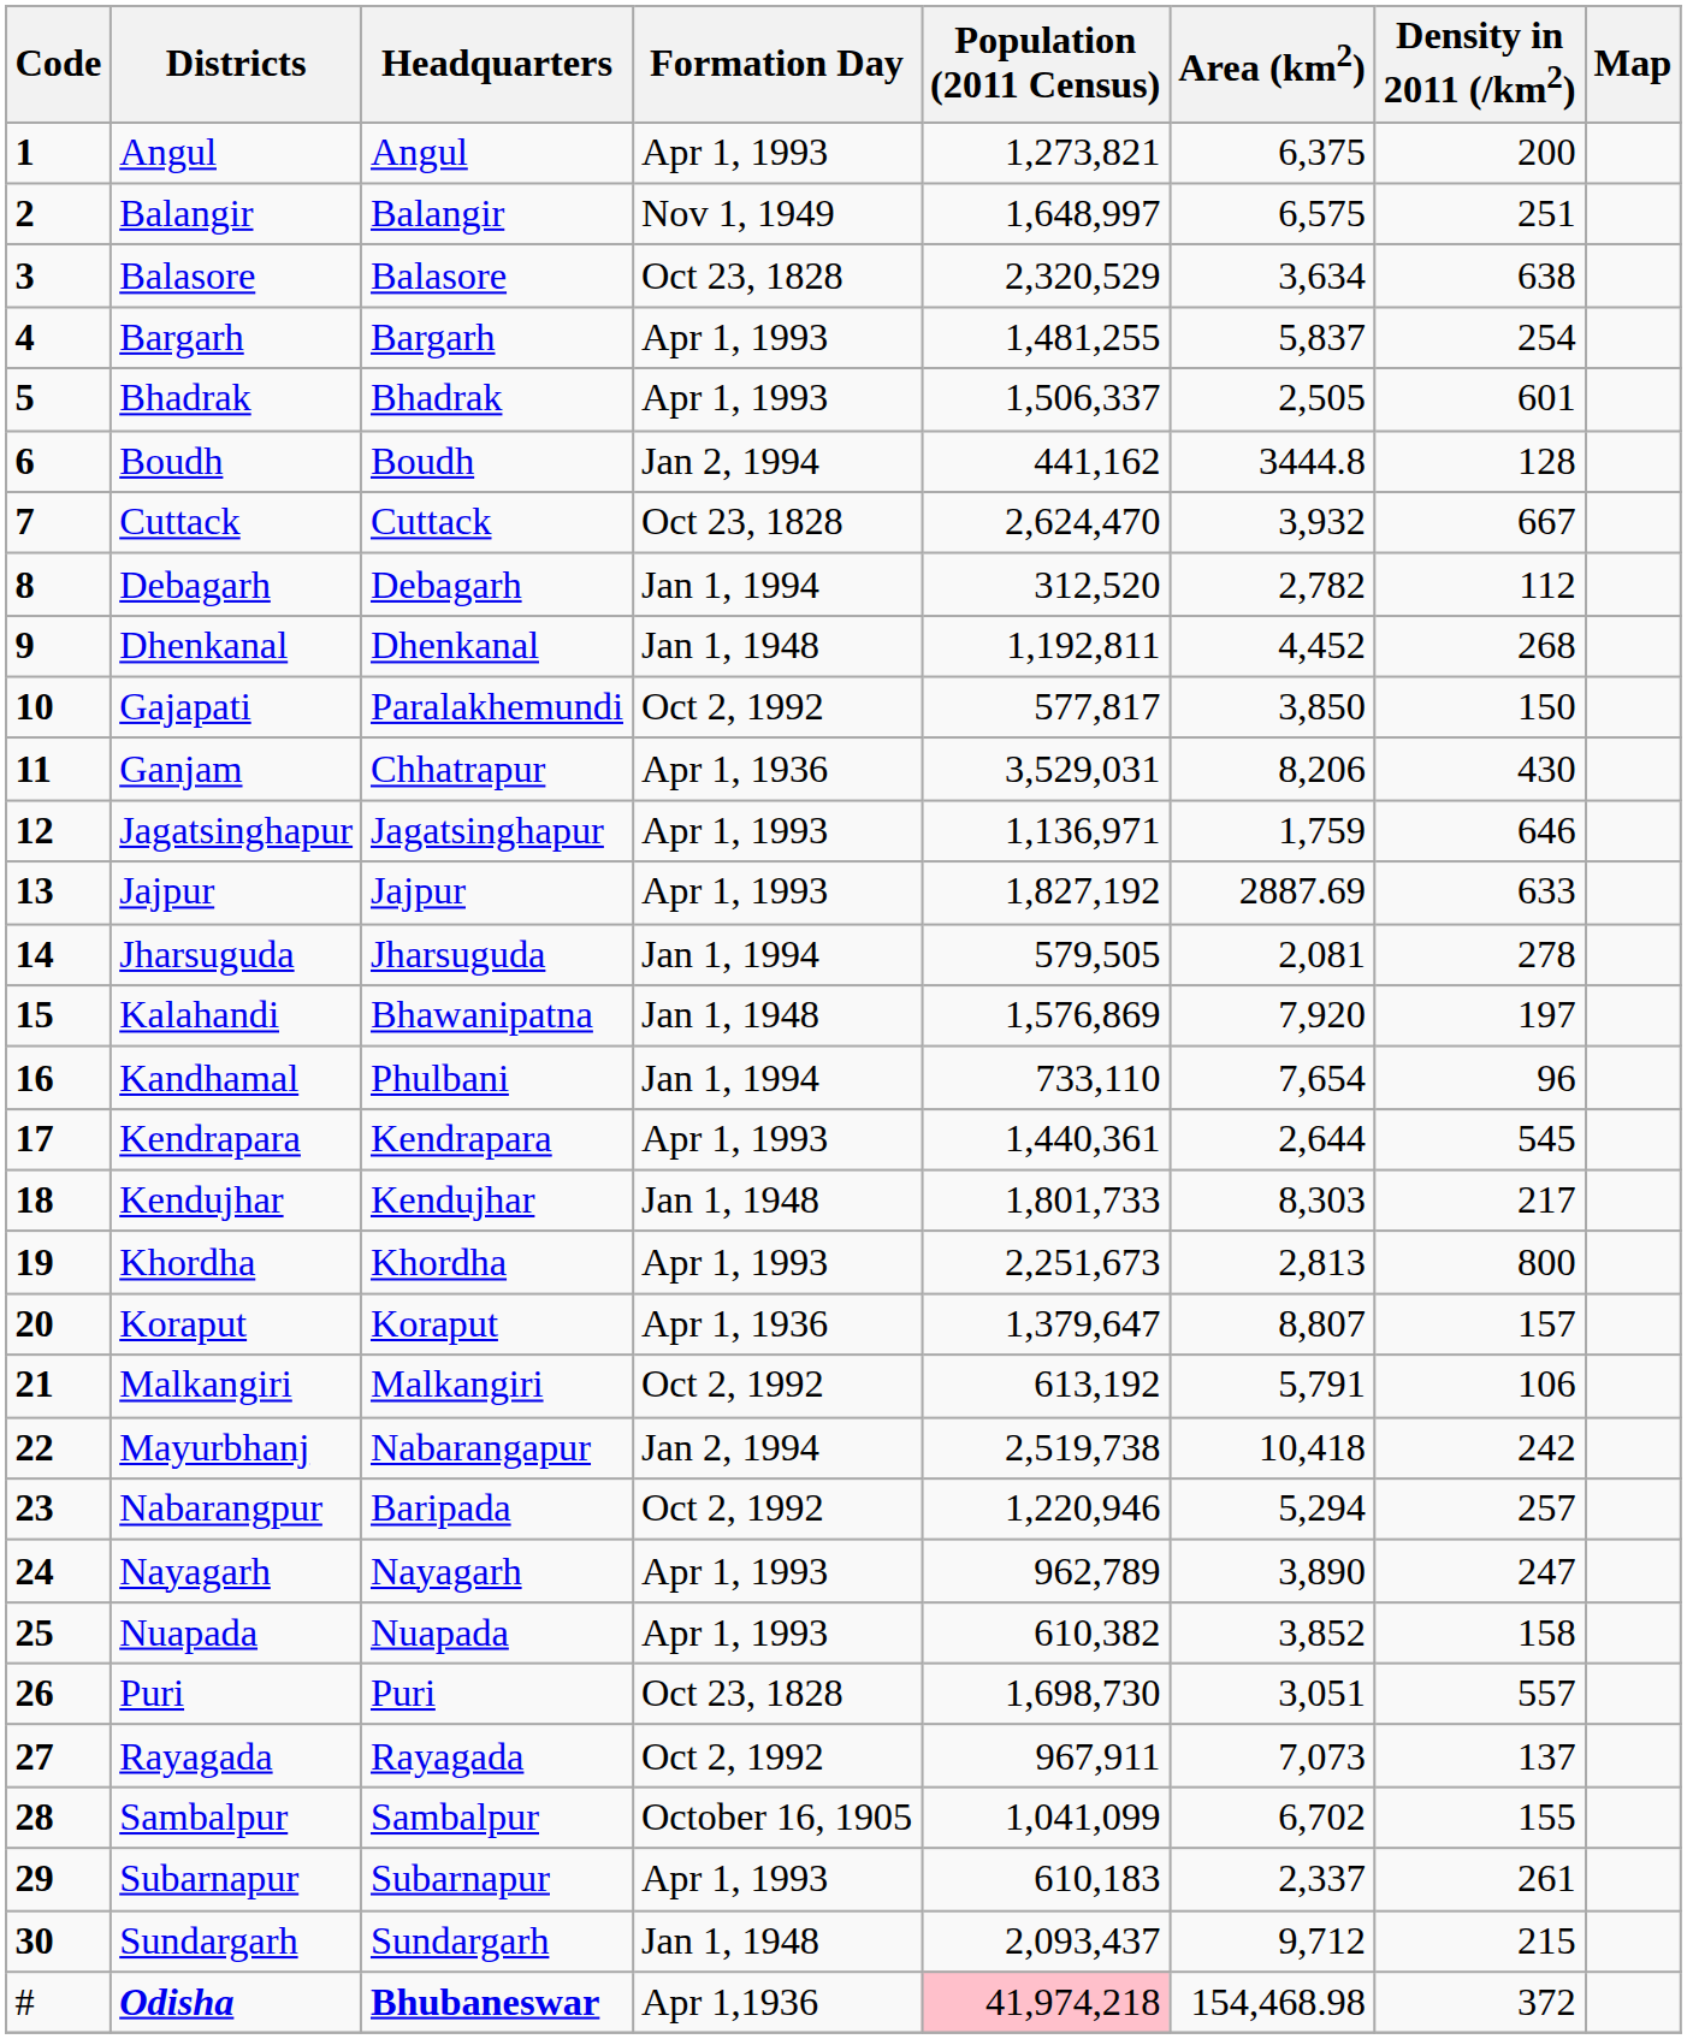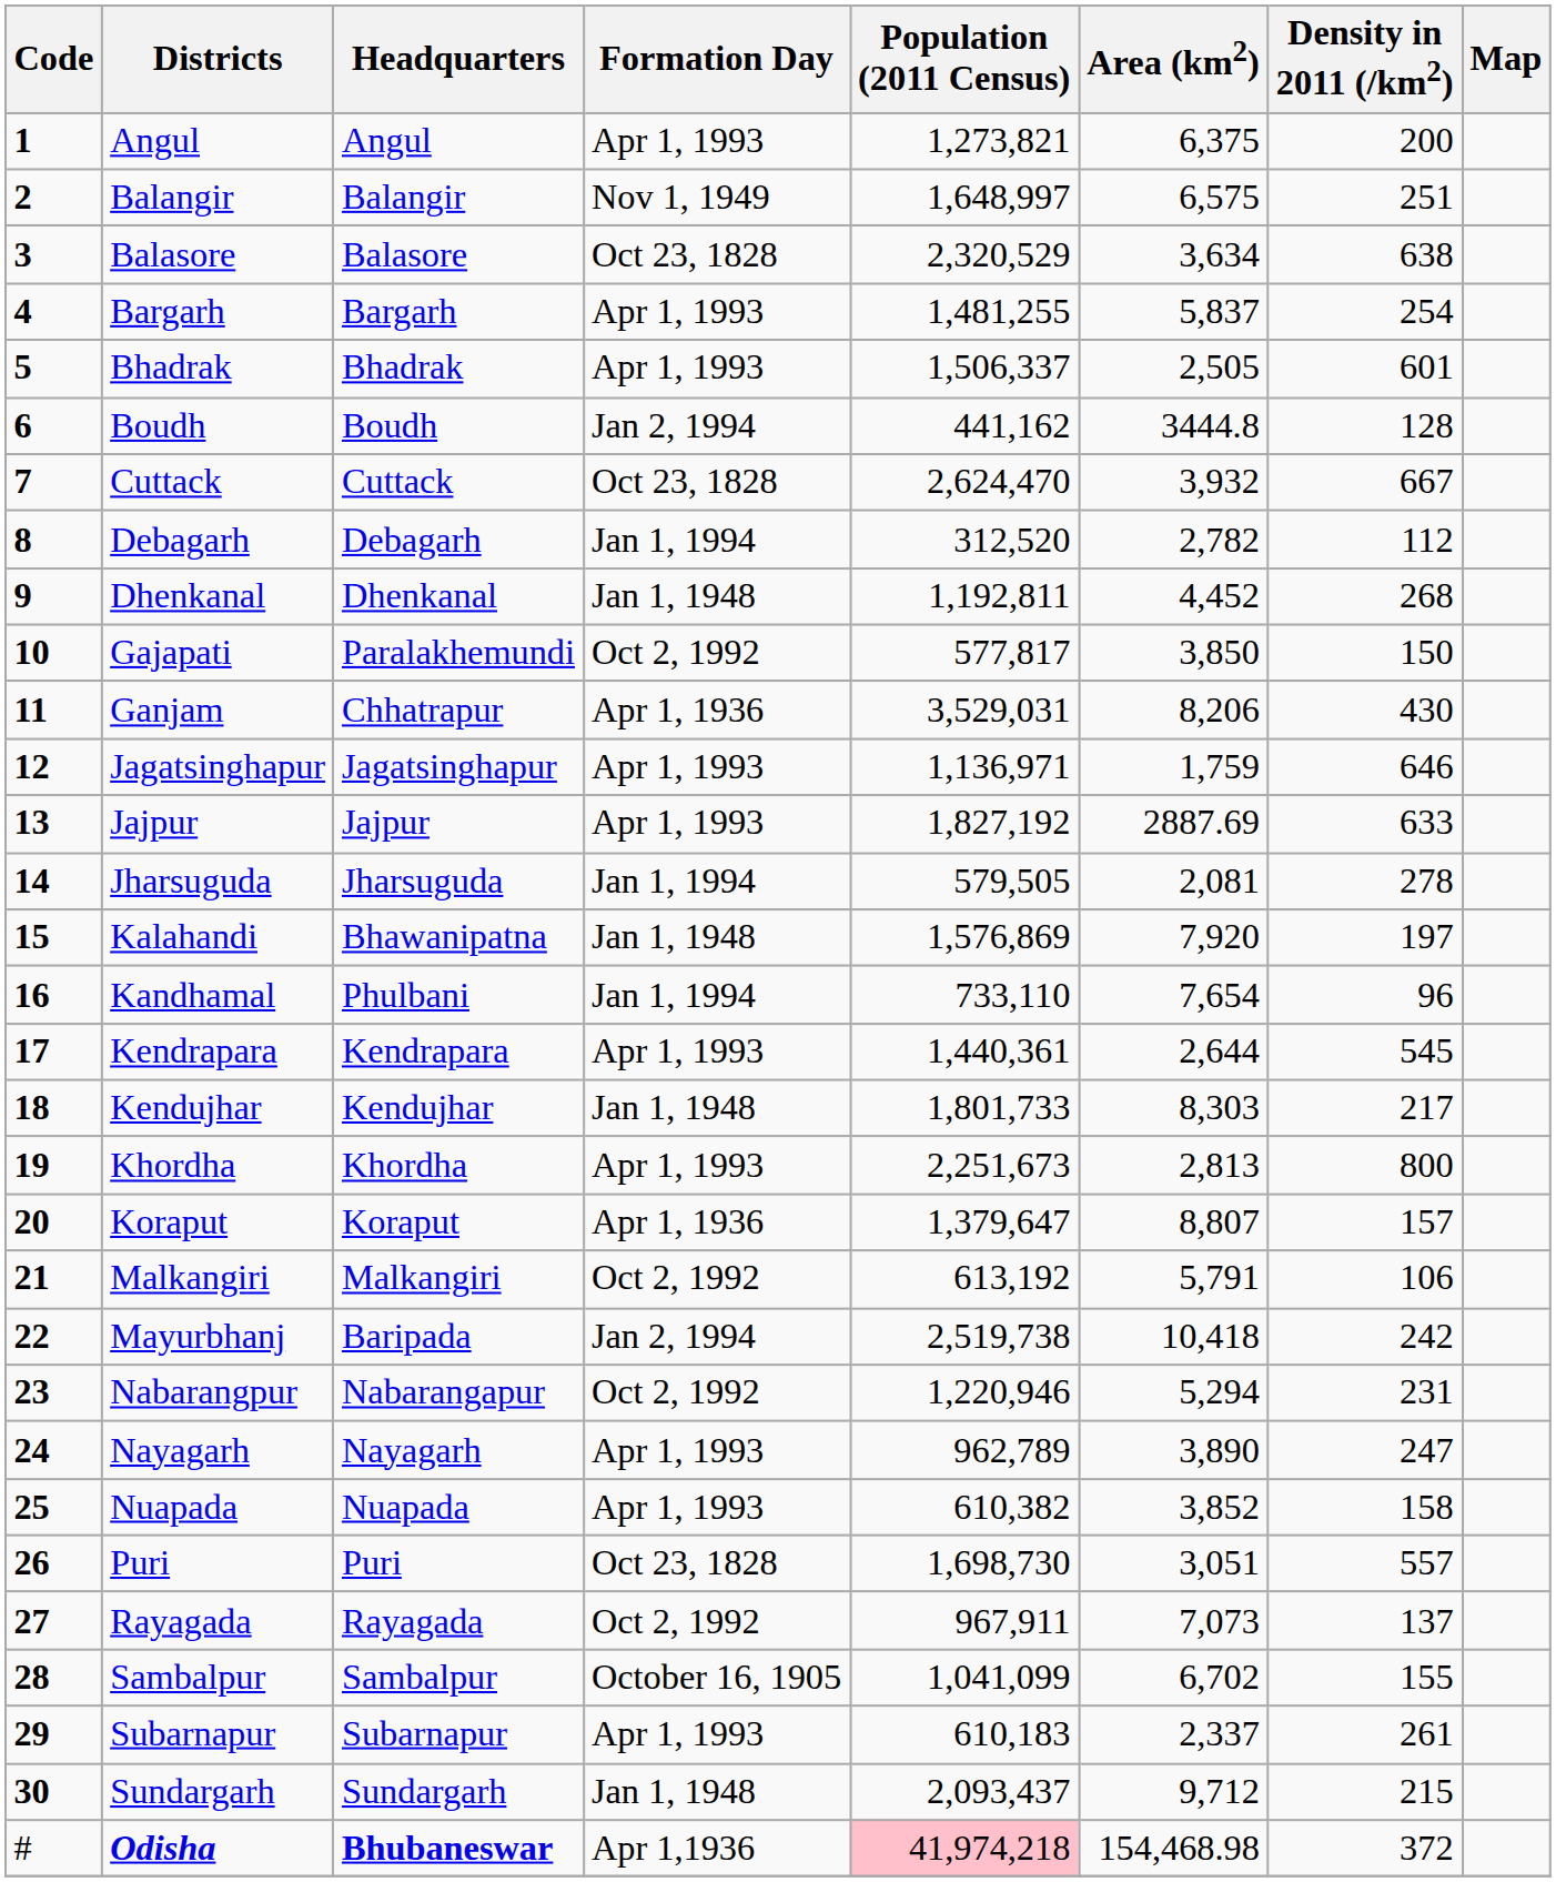Mayurbhanj | Headquarters: Nabarangapur -> Baripada
Nabarangpur | Headquarters: Baripada -> Nabarangapur
Nabarangpur | Density in 2011 (/km2): 257 -> 231
